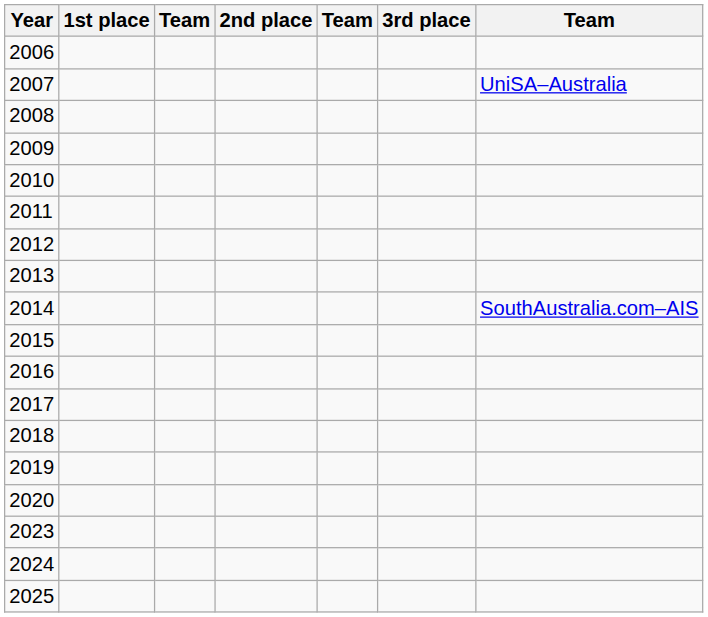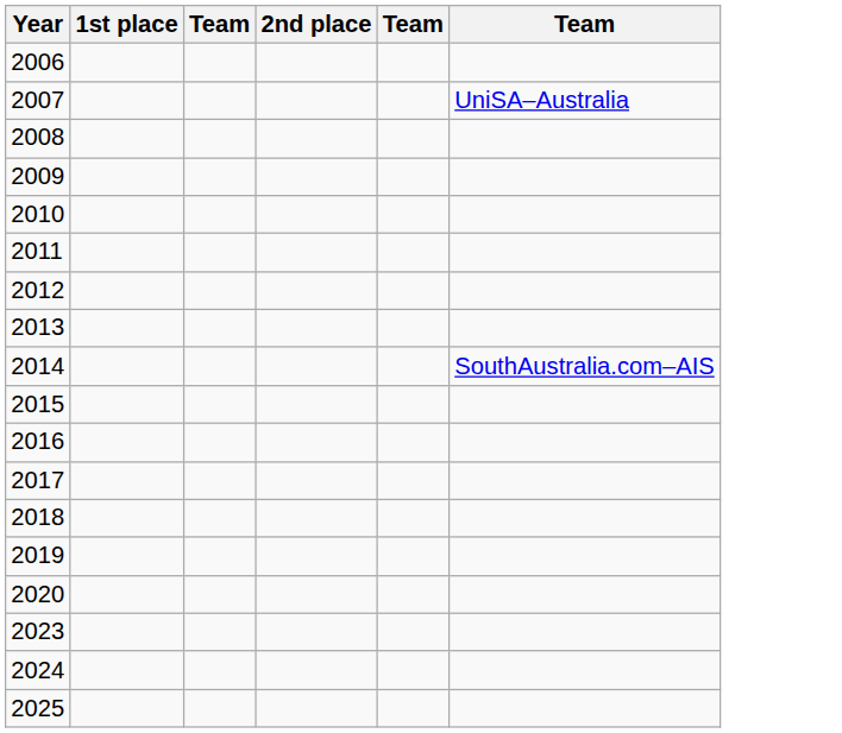- column: 3rd place
